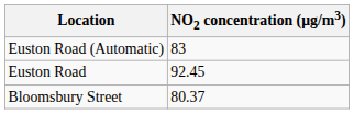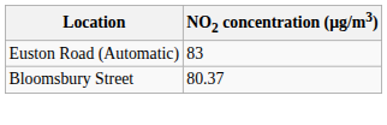- row: Euston Road | 92.45
